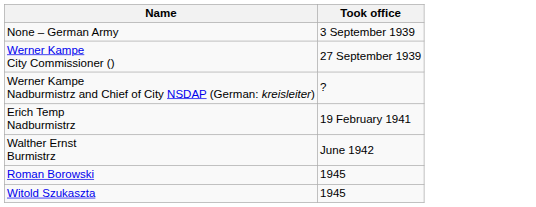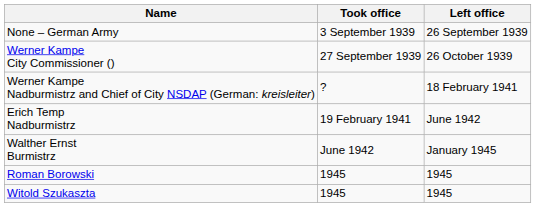+ column: Left office | 26 September 1939 | 26 October 1939 | 18 February 1941 | June 1942 | January 1945 | 1945 | 1945
